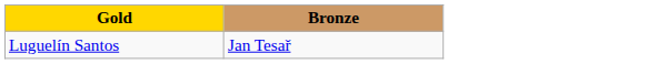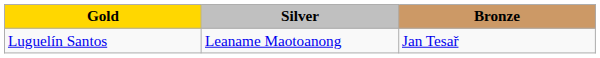+ column: Silver | Leaname Maotoanong
